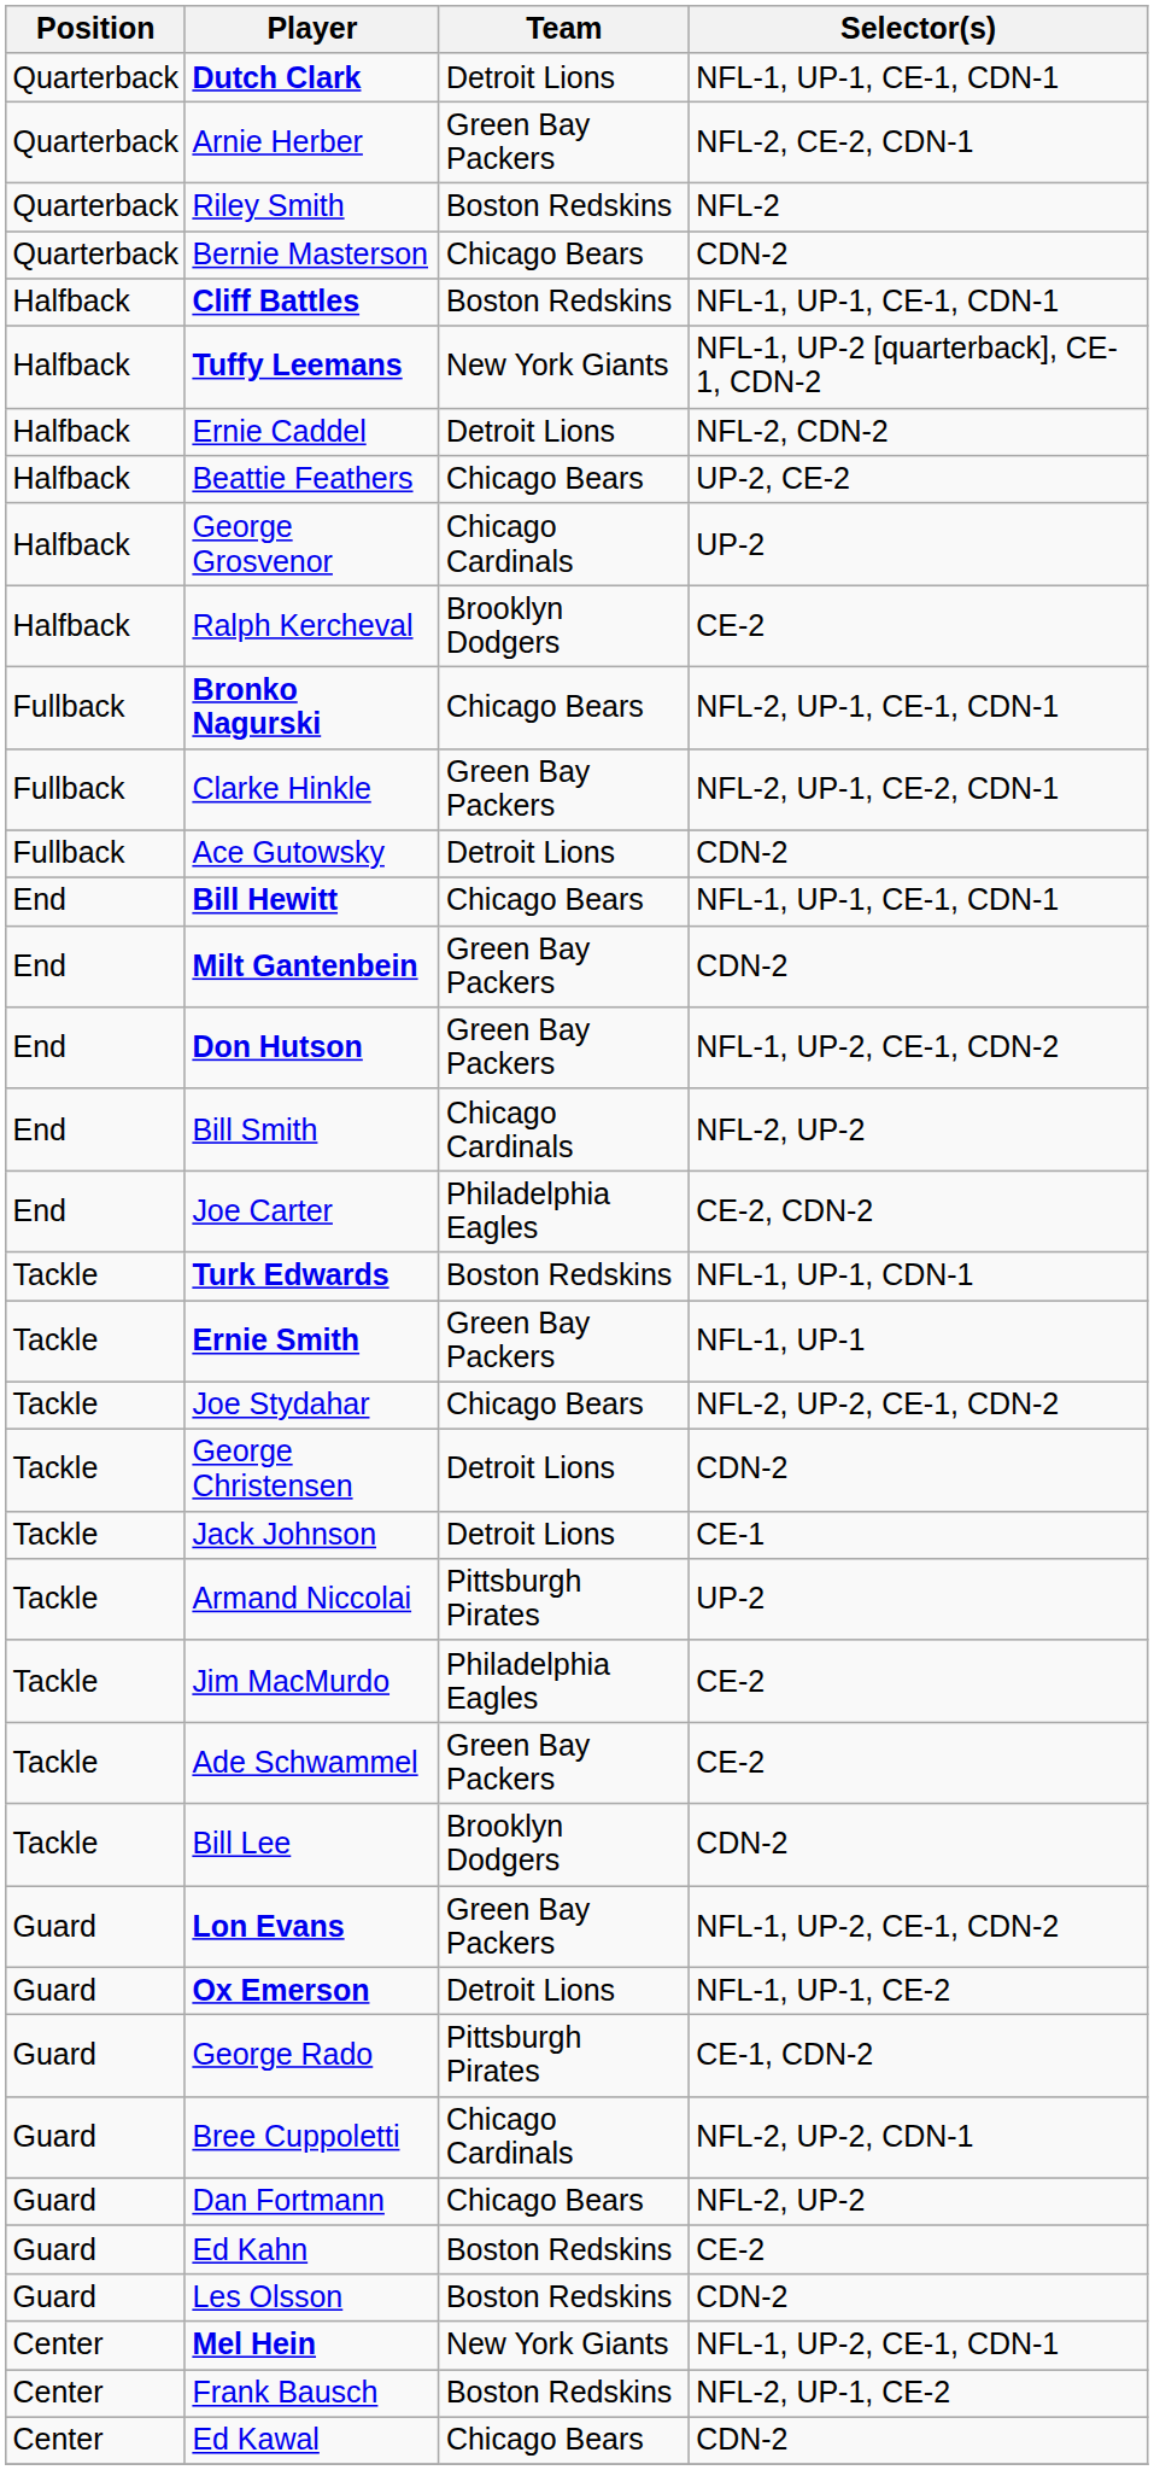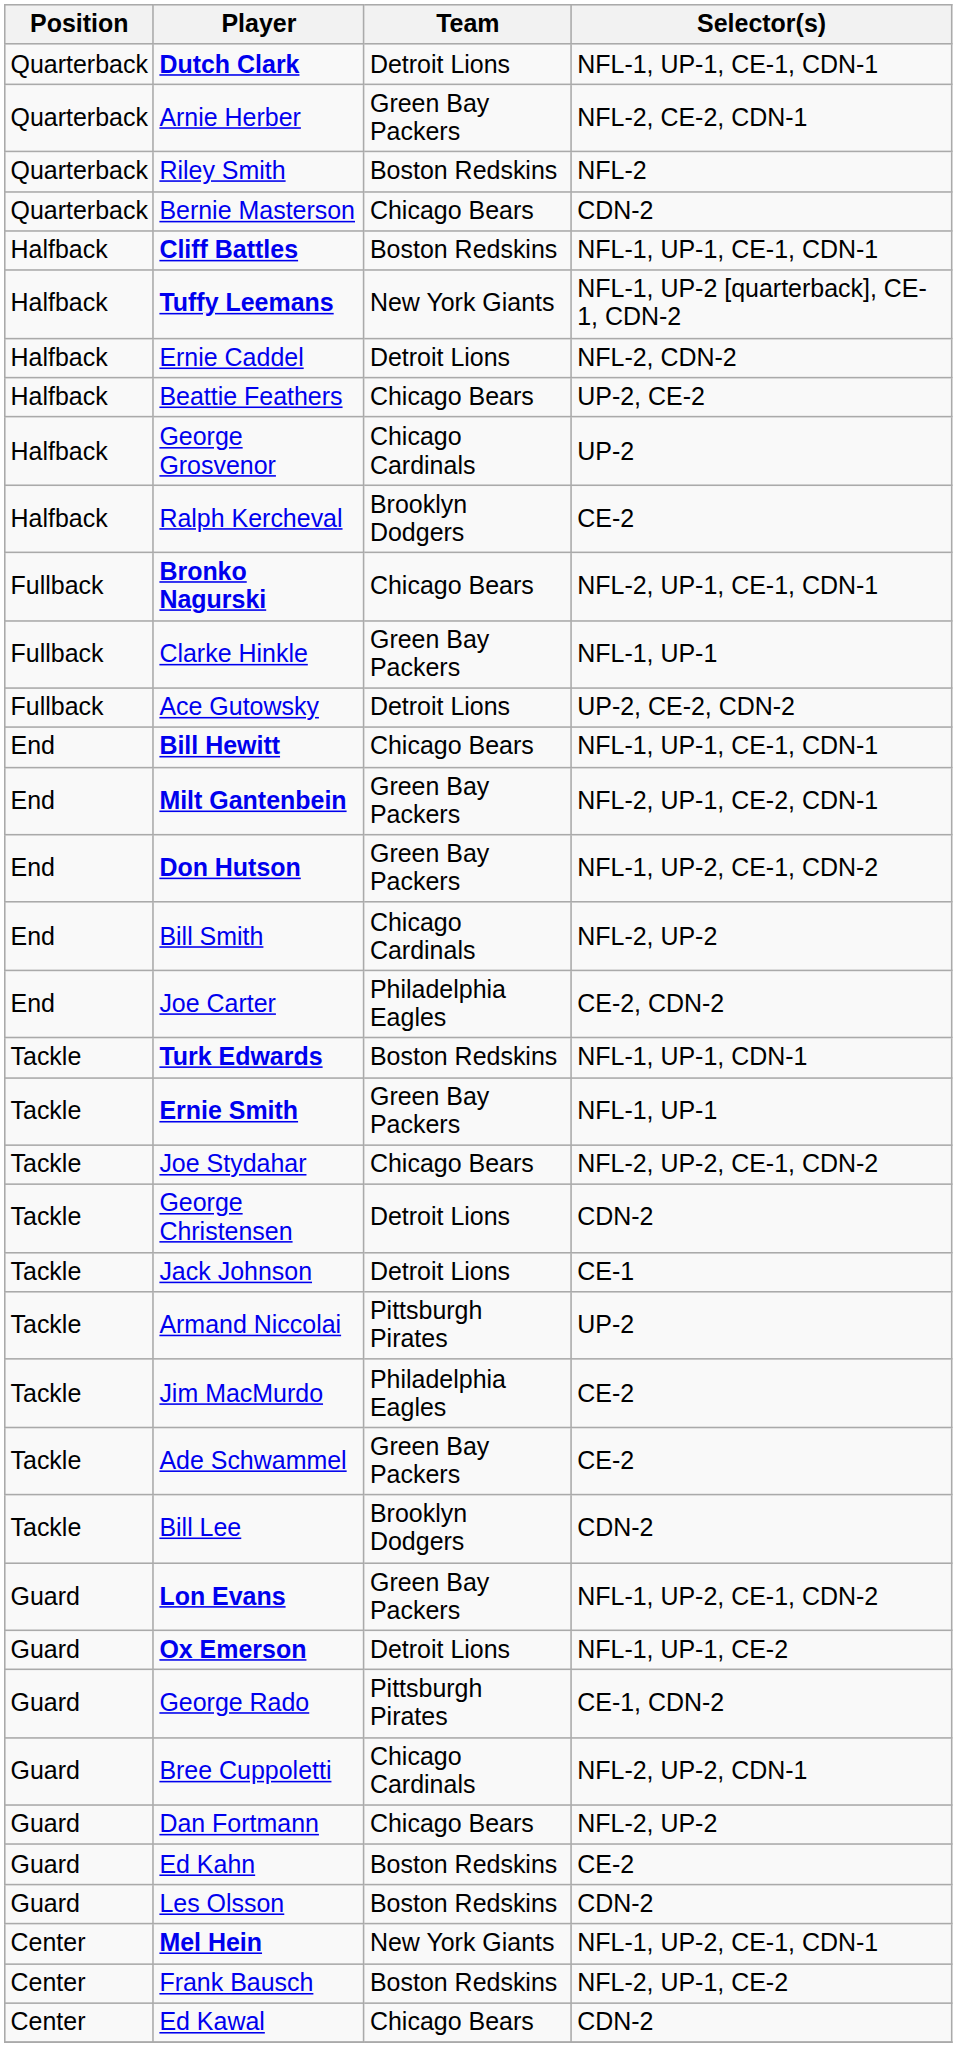Clarke Hinkle | Selector(s): NFL-2, UP-1, CE-2, CDN-1 -> NFL-1, UP-1
Ace Gutowsky | Selector(s): CDN-2 -> UP-2, CE-2, CDN-2
Milt Gantenbein | Selector(s): CDN-2 -> NFL-2, UP-1, CE-2, CDN-1
